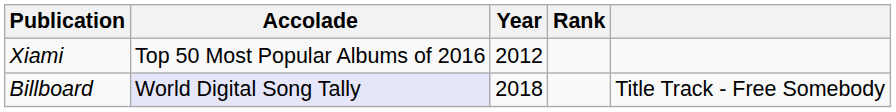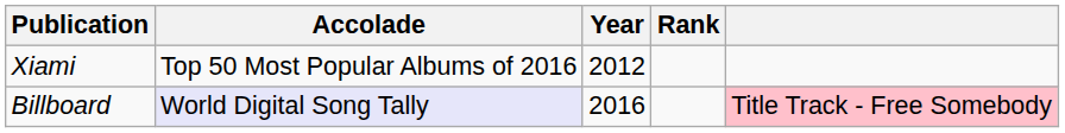Billboard | Year: 2018 -> 2016
Billboard | column 5: no background -> pink background
